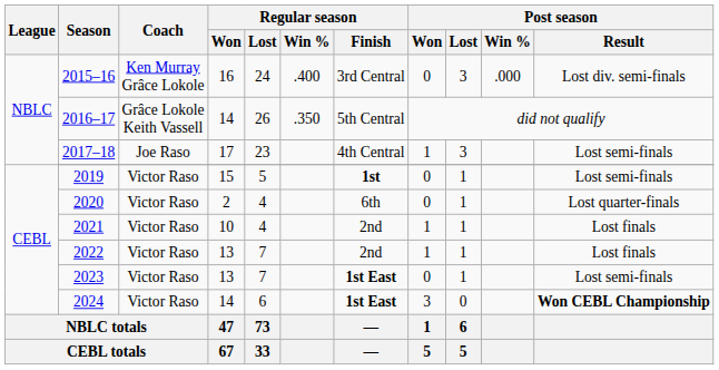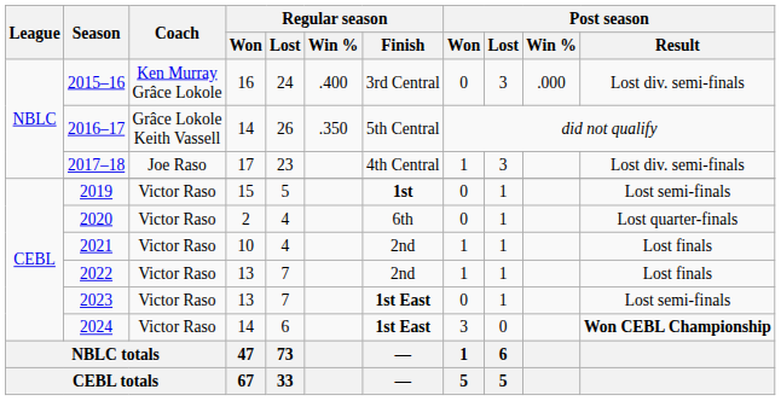2017–18 | Post season / Result: Lost semi-finals -> Lost div. semi-finals
